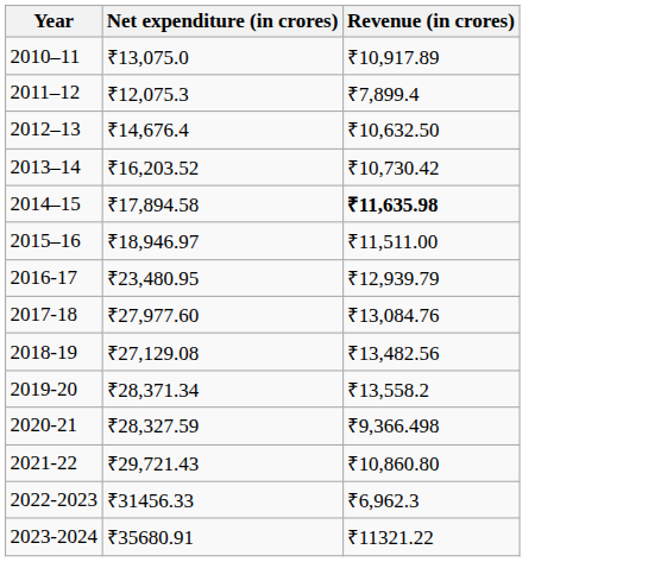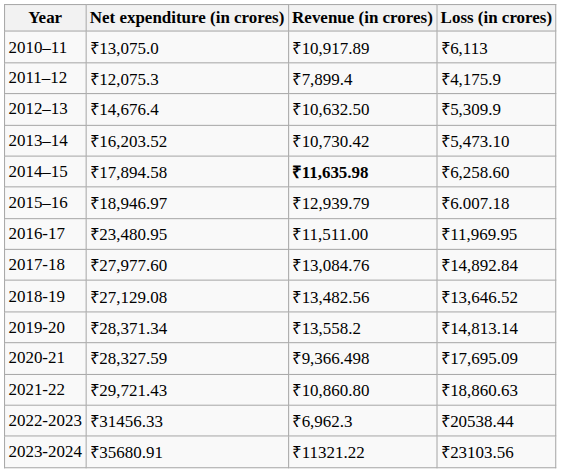+ column: Loss (in crores) | ₹6,113 | ₹4,175.9 | ₹5,309.9 | ₹5,473.10 | ₹6,258.60 | ₹6.007.18 | ₹11,969.95 | ₹14,892.84 | ₹13,646.52 | ₹14,813.14 | ₹17,695.09 | ₹18,860.63 | ₹20538.44 | ₹23103.56
2015–16 | Revenue (in crores): ₹11,511.00 -> ₹12,939.79
2016-17 | Revenue (in crores): ₹12,939.79 -> ₹11,511.00
